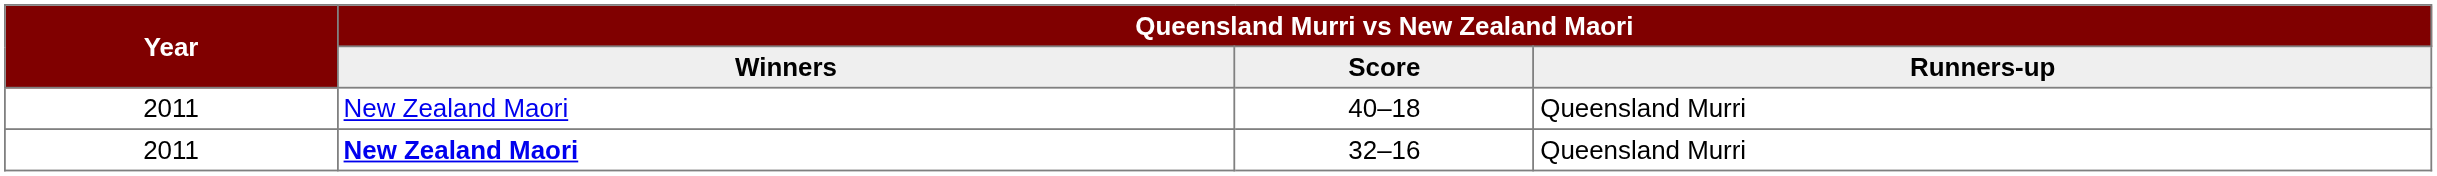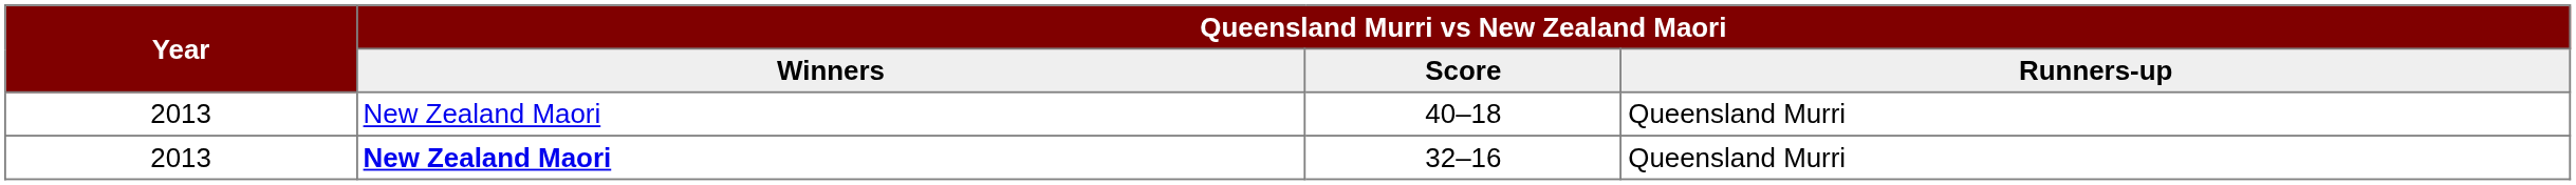40–18 | Year: 2011 -> 2013
32–16 | Year: 2011 -> 2013
